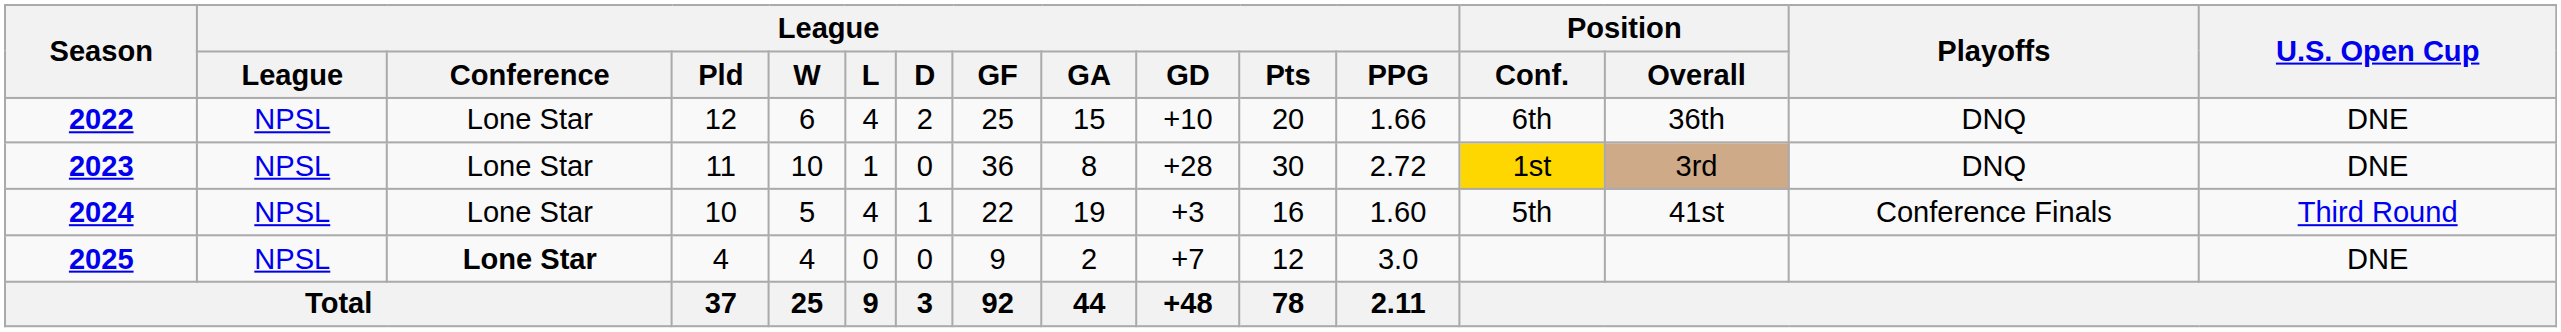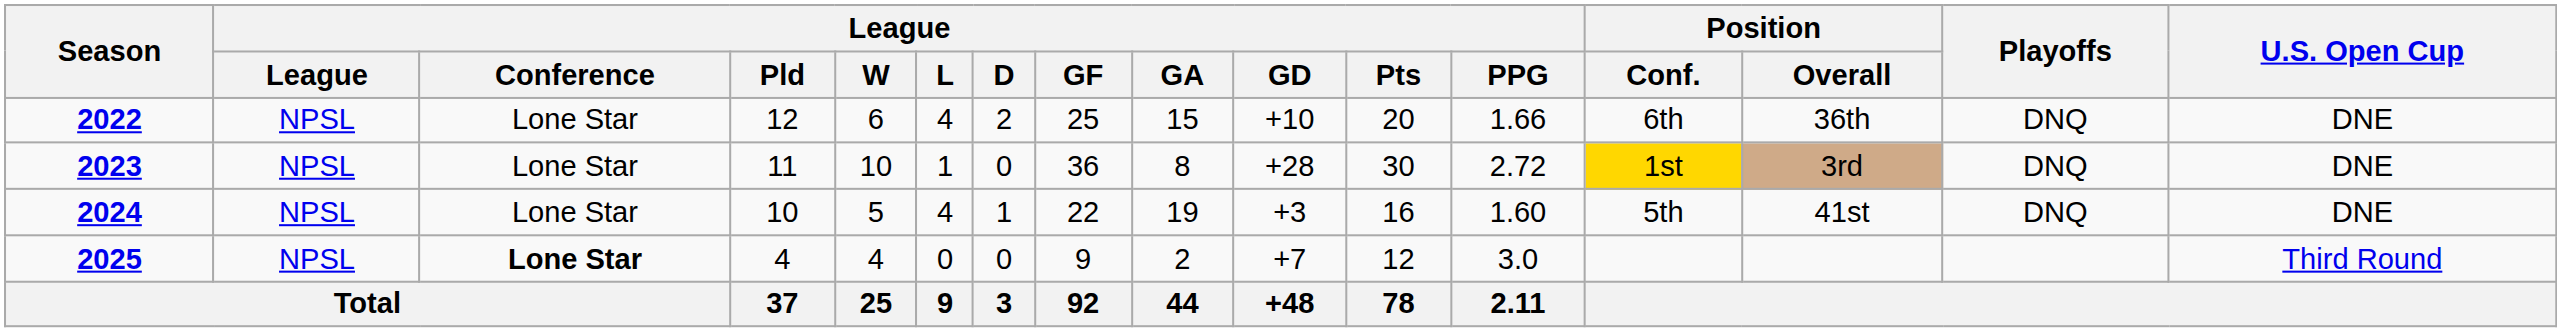2024 | Playoffs: Conference Finals -> DNQ
2024 | U.S. Open Cup: Third Round -> DNE
2025 | U.S. Open Cup: DNE -> Third Round
